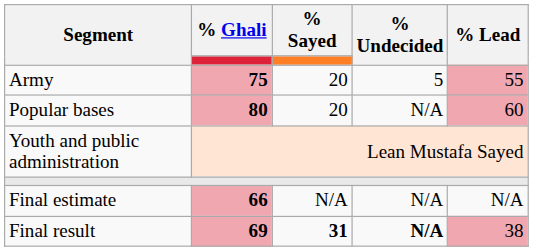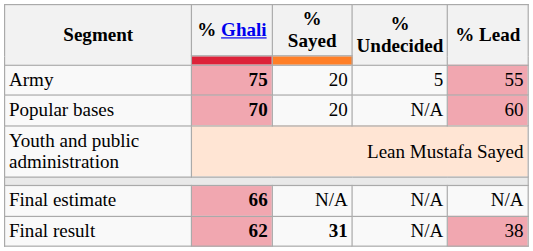Popular bases | % Ghali: 80 -> 70
Final result | % Ghali: 69 -> 62
Final result | % Undecided: bold -> normal
